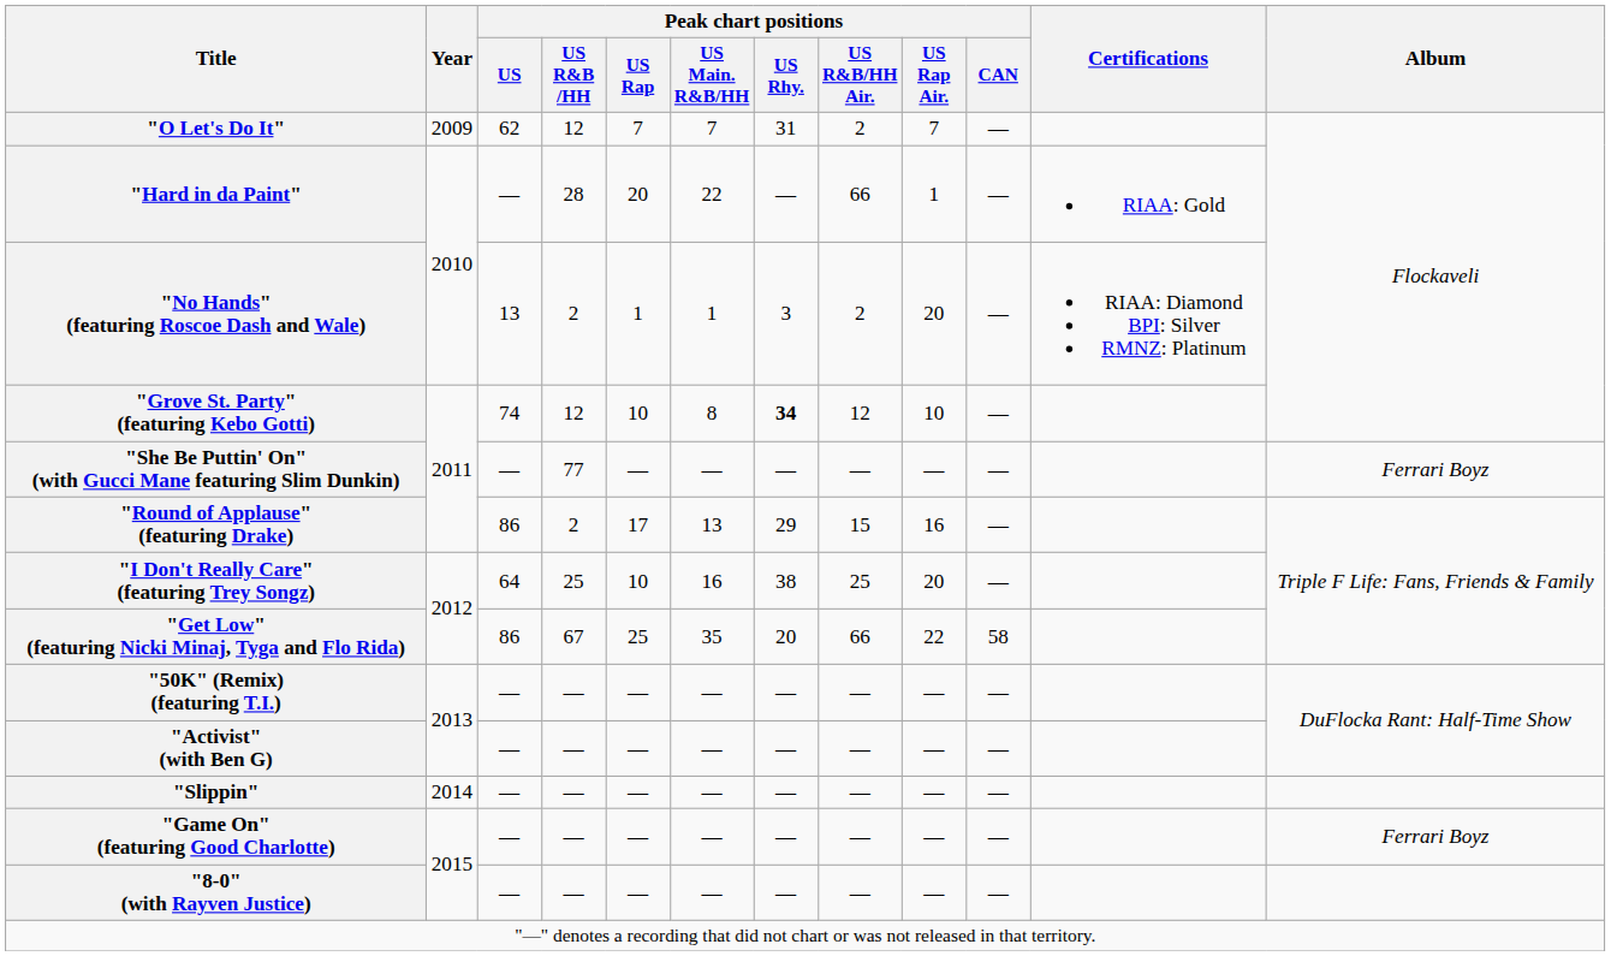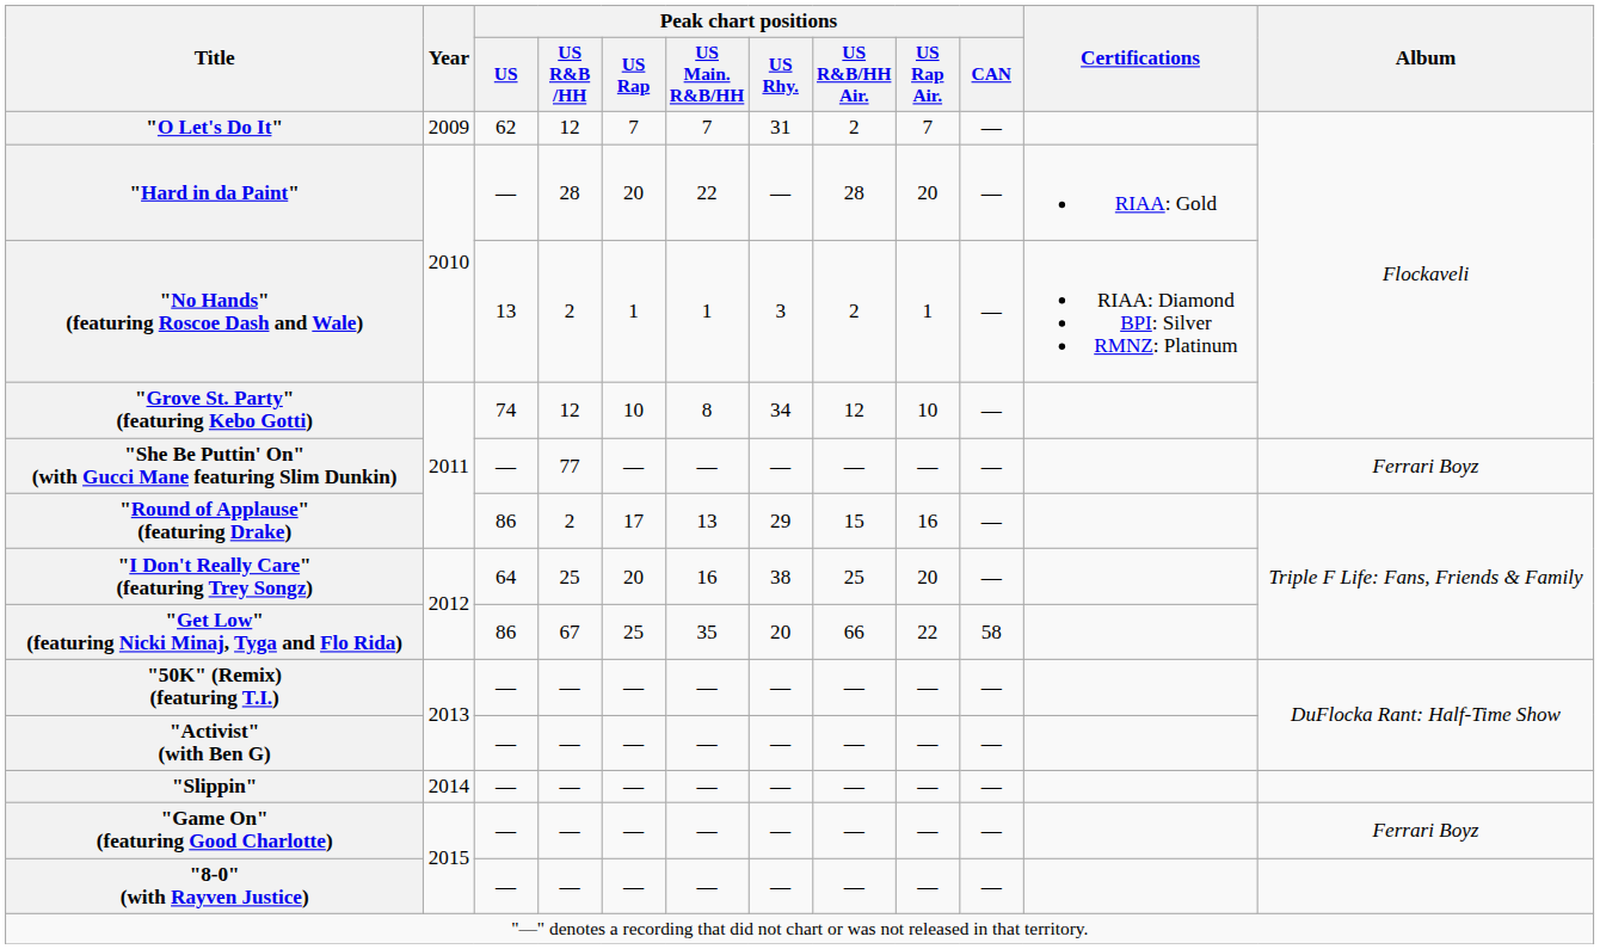"Hard in da Paint" | Peak chart positions / US R&B/HH Air.: 66 -> 28
"Hard in da Paint" | Peak chart positions / US Rap Air.: 1 -> 20
"No Hands" (featuring Roscoe Dash and Wale) | Peak chart positions / US Rap Air.: 20 -> 1
"Grove St. Party" (featuring Kebo Gotti) | Peak chart positions / US Rhy.: bold -> normal
"I Don't Really Care" (featuring Trey Songz) | Peak chart positions / US Rap: 10 -> 20
